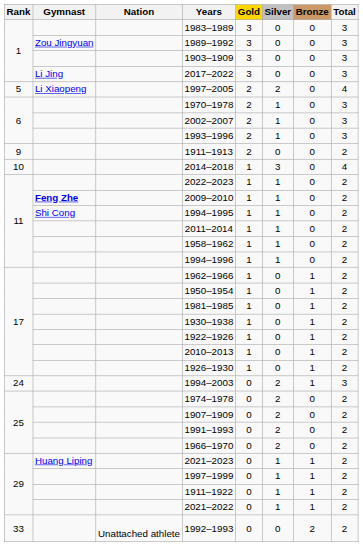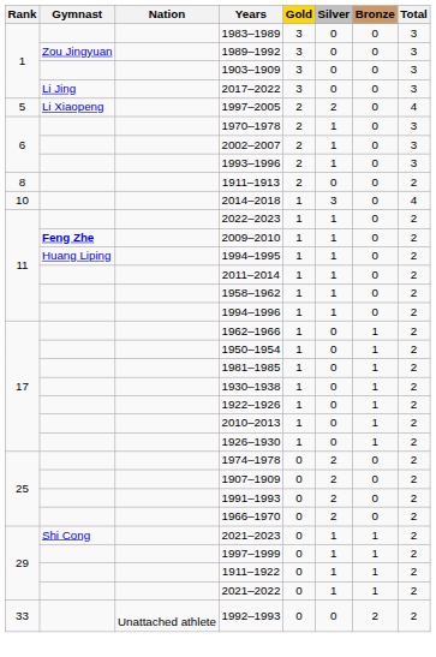1911–1913 | Rank: 9 -> 8
1994–1995 | Gymnast: Shi Cong -> Huang Liping
- row: 24 | 1994–2003 | 0 | 2 | 1 | 3
2021–2023 | Gymnast: Huang Liping -> Shi Cong
